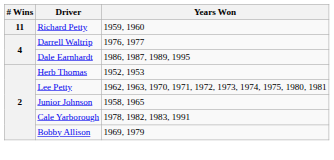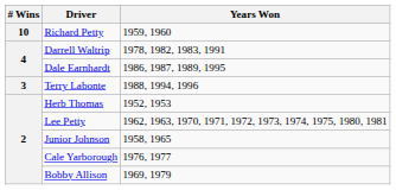Richard Petty | # Wins: 11 -> 10
Darrell Waltrip | Years Won: 1976, 1977 -> 1978, 1982, 1983, 1991
+ row: 3 | Terry Labonte | 1988, 1994, 1996
Cale Yarborough | Years Won: 1978, 1982, 1983, 1991 -> 1976, 1977
